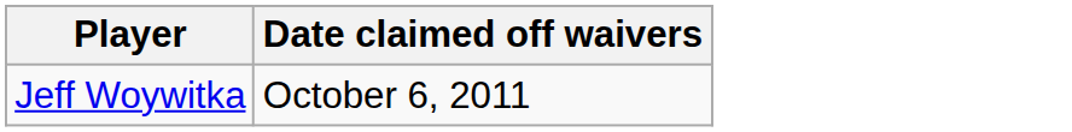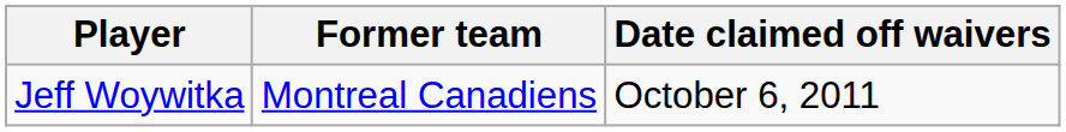+ column: Former team | Montreal Canadiens
